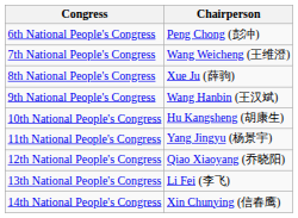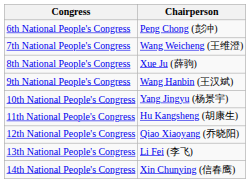10th National People's Congress | Chairperson: Hu Kangsheng (胡康生) -> Yang Jingyu (杨景宇)
11th National People's Congress | Chairperson: Yang Jingyu (杨景宇) -> Hu Kangsheng (胡康生)
